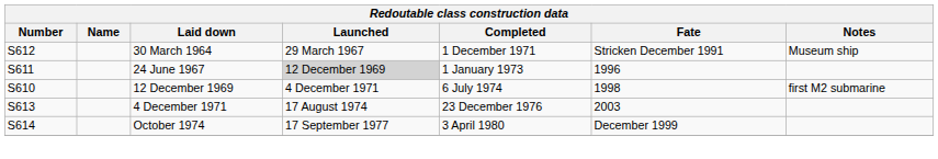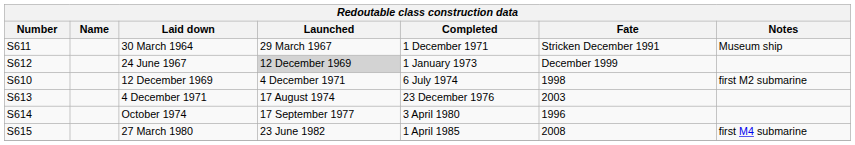30 March 1964 | Number: S612 -> S611
24 June 1967 | Number: S611 -> S612
24 June 1967 | Fate: 1996 -> December 1999
October 1974 | Fate: December 1999 -> 1996
+ row: S615 | 27 March 1980 | 23 June 1982 | 1 April 1985 | 2008 | first M4 submarine
